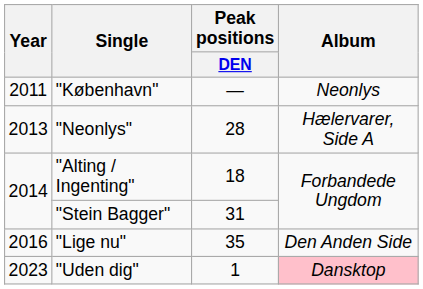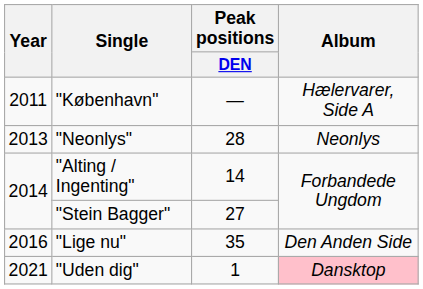"København" | Album: Neonlys -> Hælervarer, Side A
"Neonlys" | Album: Hælervarer, Side A -> Neonlys
"Alting / Ingenting" | Peak positions / DEN: 18 -> 14
"Stein Bagger" | Peak positions / DEN: 31 -> 27
"Uden dig" | Year: 2023 -> 2021
